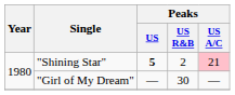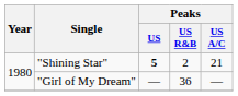"Shining Star" | Peaks / US A/C: pink background -> no background
"Girl of My Dream" | Peaks / US R&B: 30 -> 36
